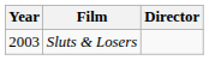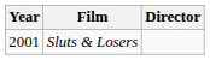Sluts & Losers | Year: 2003 -> 2001
